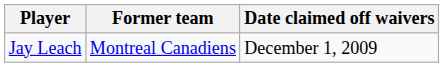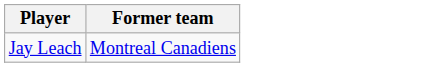- column: Date claimed off waivers | December 1, 2009
